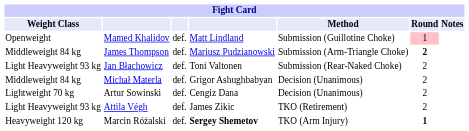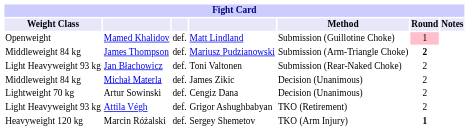Michał Materla | column 4: Grigor Ashughbabyan -> James Zikic
Attila Végh | column 4: James Zikic -> Grigor Ashughbabyan
Marcin Różalski | column 4: bold -> normal
